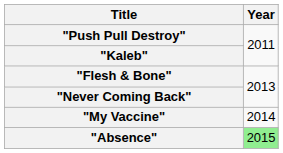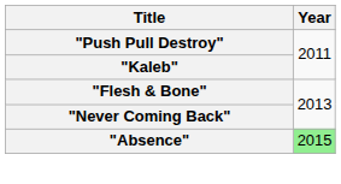- row: "My Vaccine" | 2014
